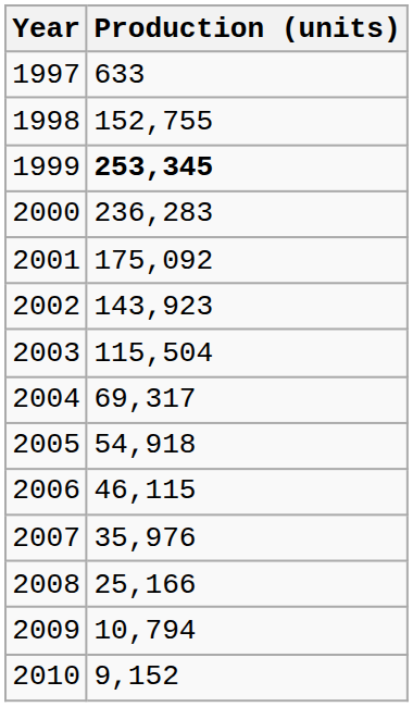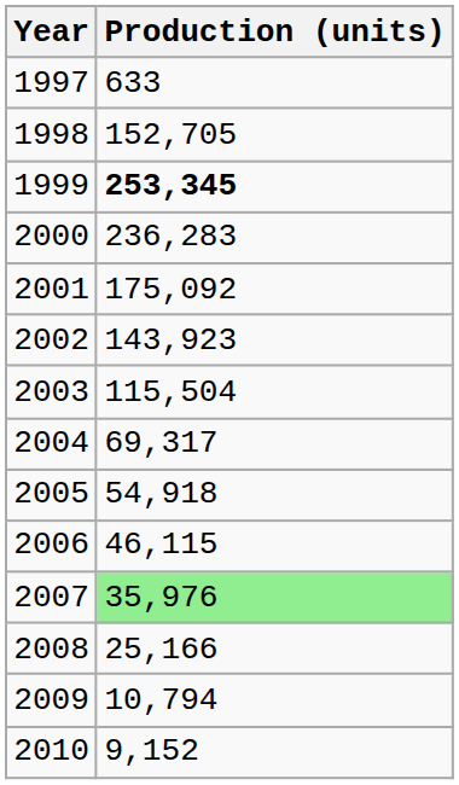1998 | Production (units): 152,755 -> 152,705
2007 | Production (units): no background -> lightgreen background
